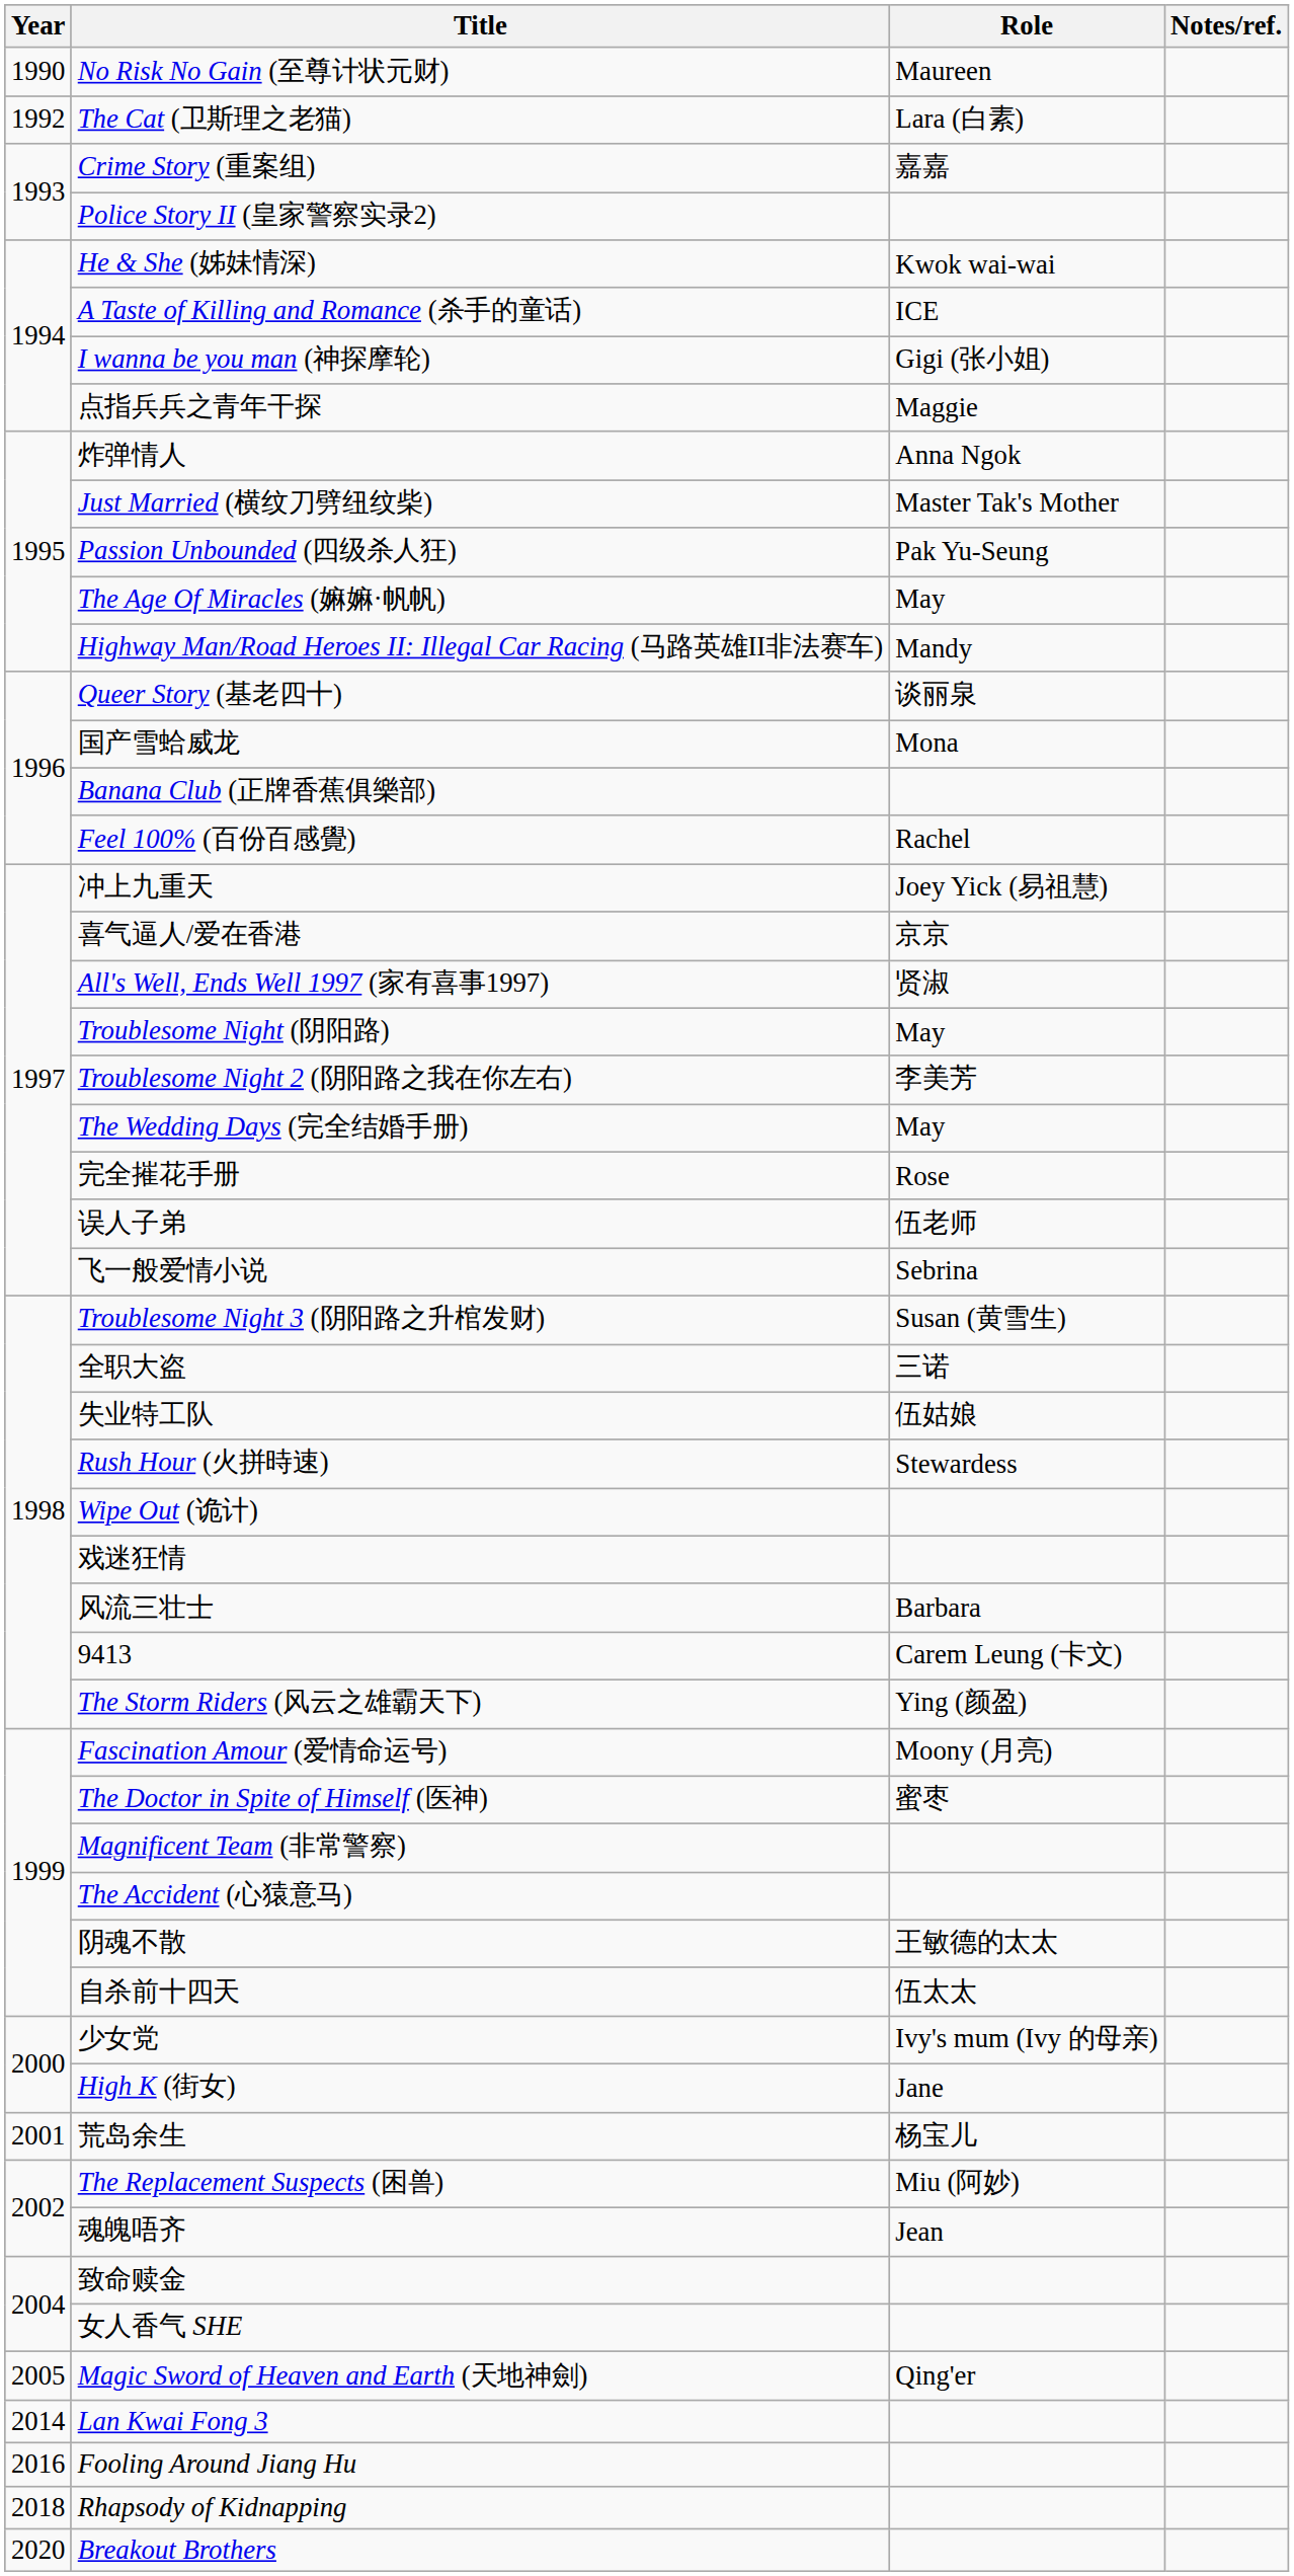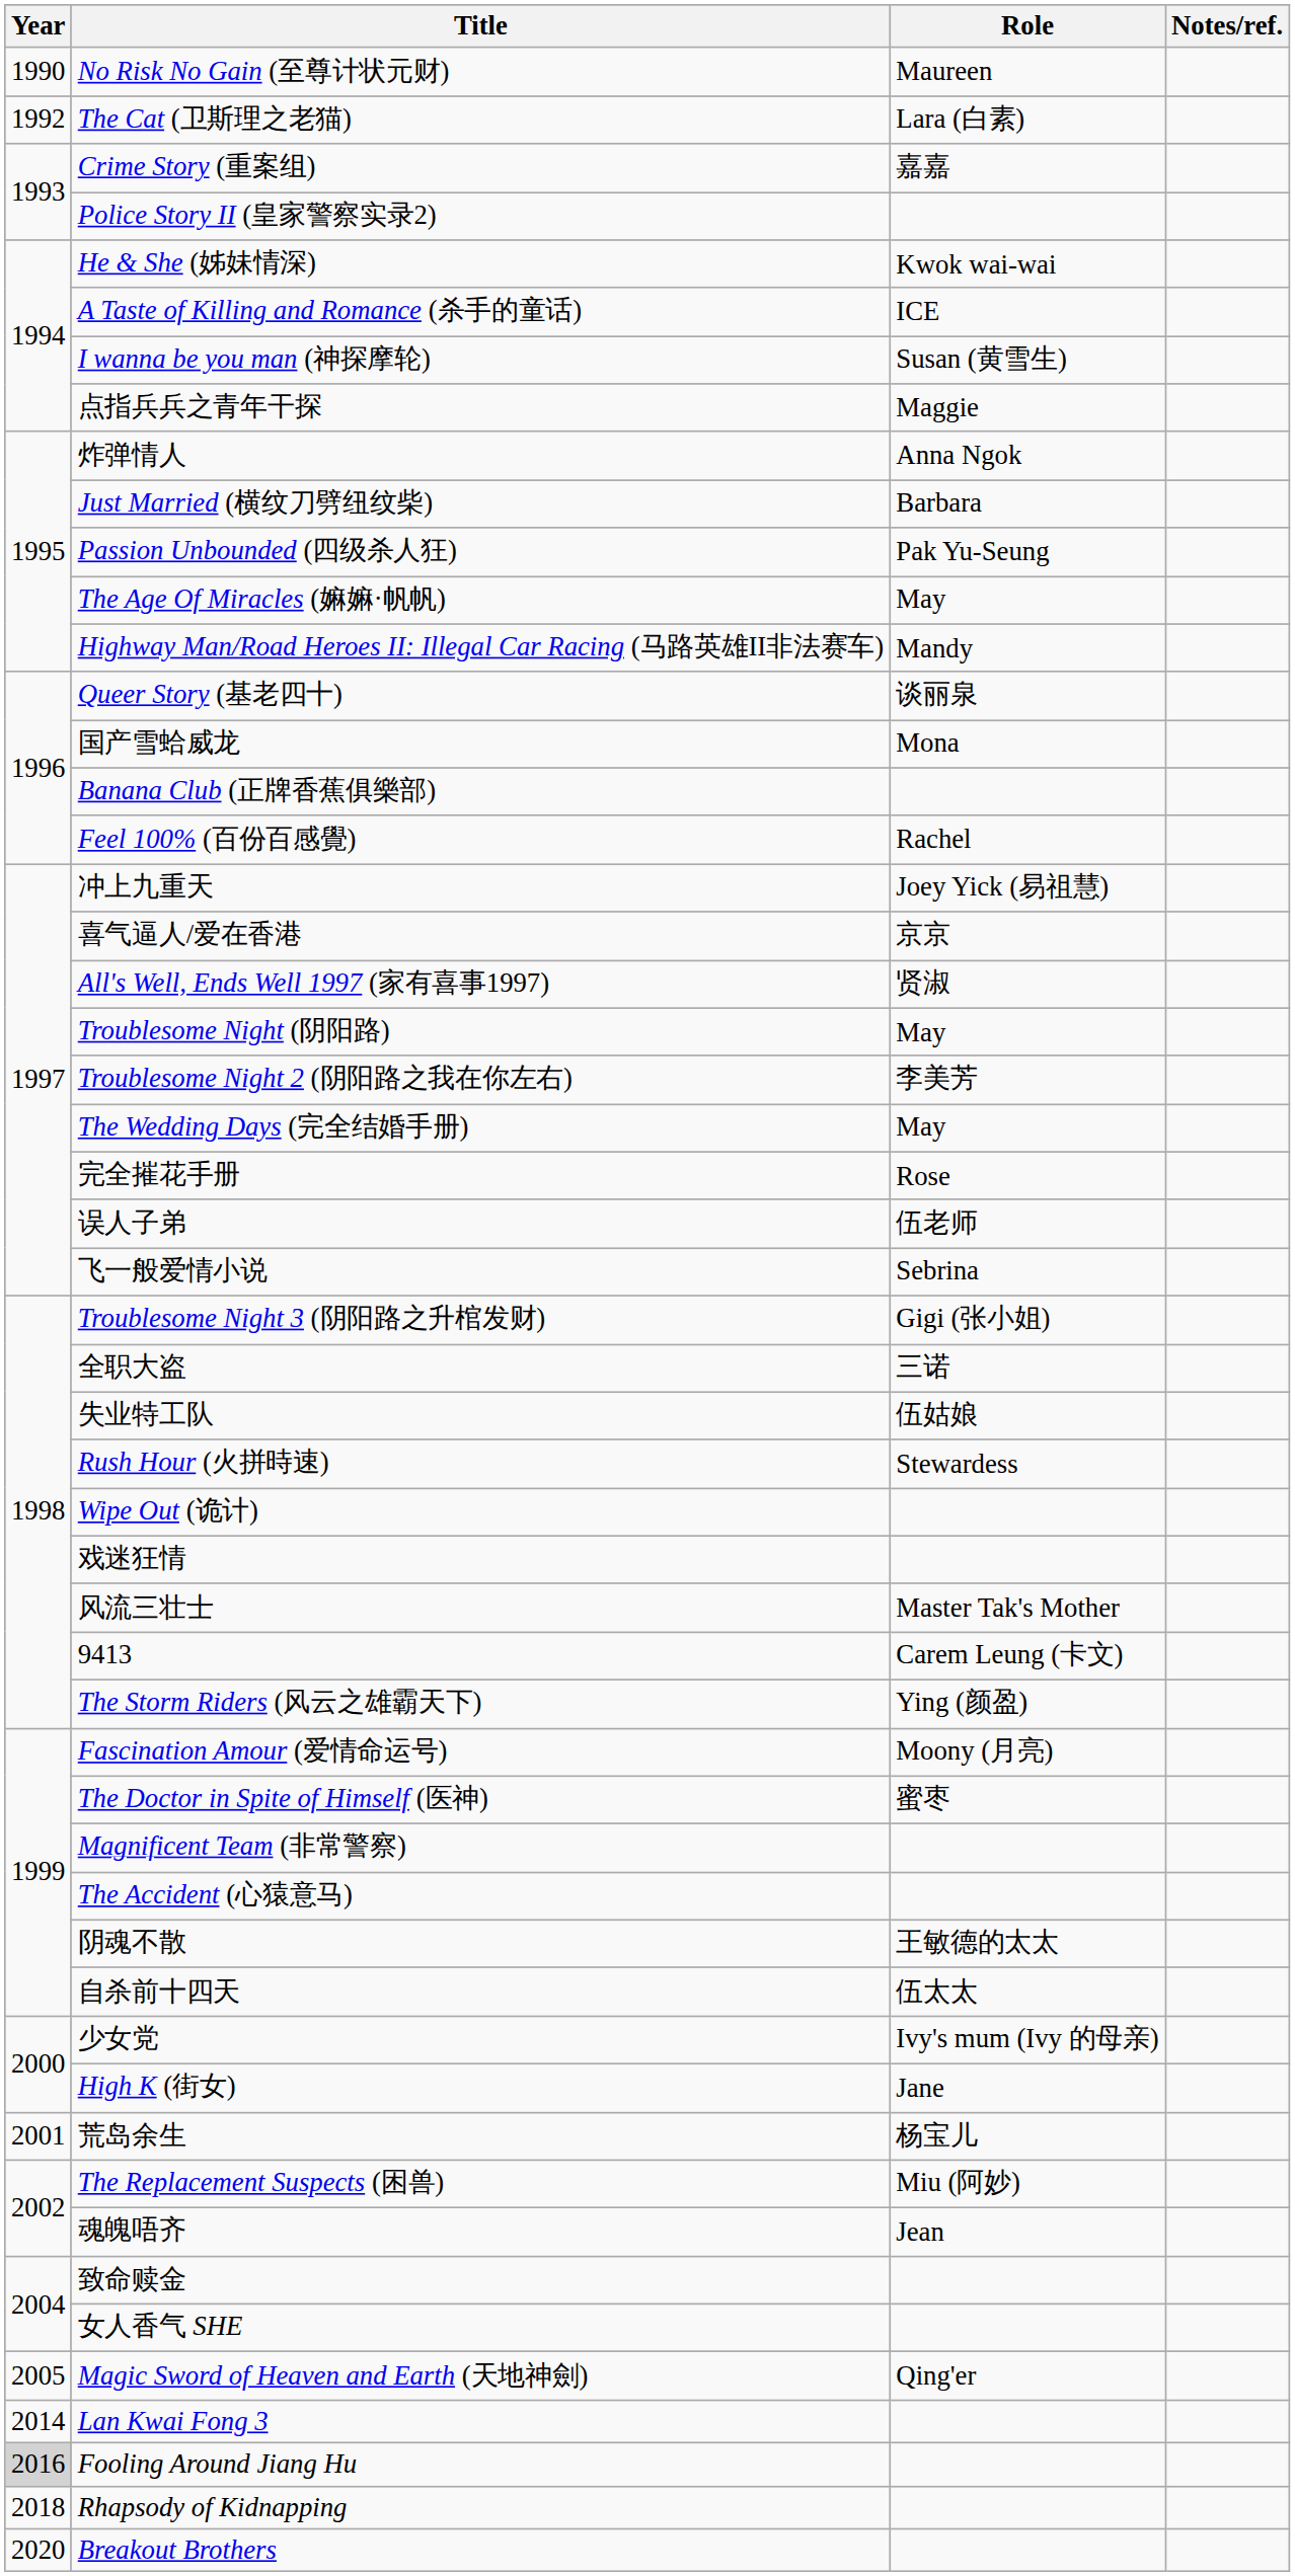I wanna be you man (神探摩轮) | Role: Gigi (张小姐) -> Susan (黄雪生)
Just Married (横纹刀劈纽纹柴) | Role: Master Tak's Mother -> Barbara
Troublesome Night 3 (阴阳路之升棺发财) | Role: Susan (黄雪生) -> Gigi (张小姐)
风流三壮士 | Role: Barbara -> Master Tak's Mother
Fooling Around Jiang Hu | Year: no background -> lightgrey background
